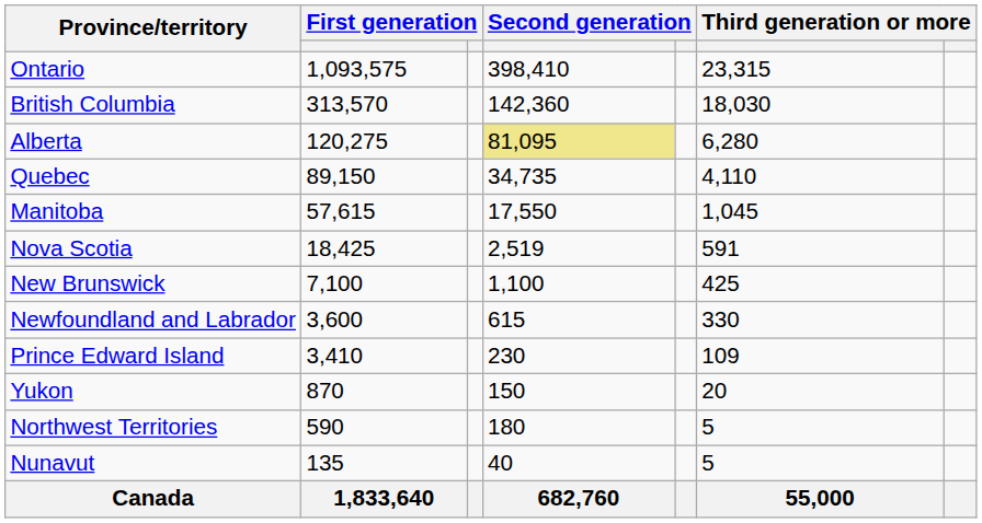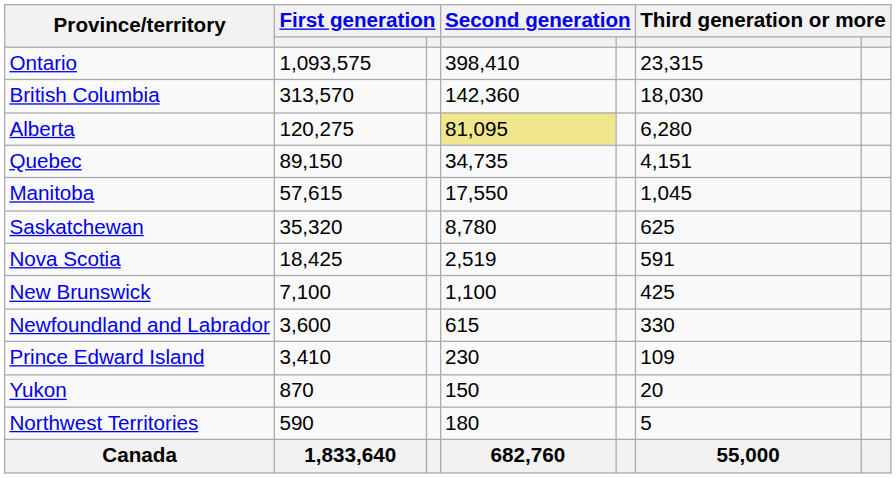Quebec | column 6: 4,110 -> 4,151
+ row: Saskatchewan | 35,320 | 8,780 | 625
- row: Nunavut | 135 | 40 | 5
